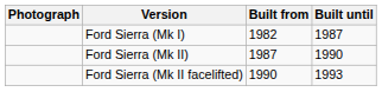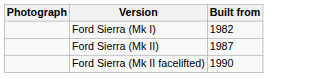- column: Built until | 1987 | 1990 | 1993
